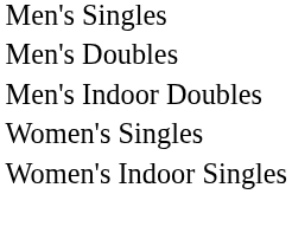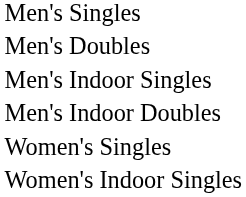+ row: Men's Indoor Singles
